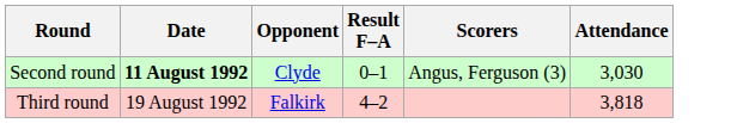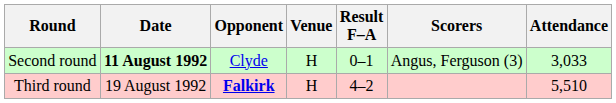+ column: Venue | H | H
Second round | Attendance: 3,030 -> 3,033
Third round | Opponent: normal -> bold
Third round | Attendance: 3,818 -> 5,510
